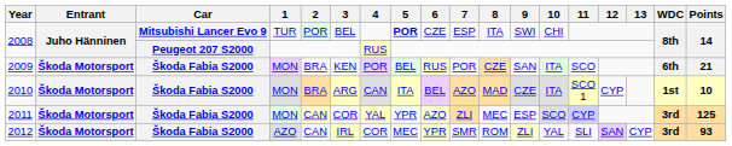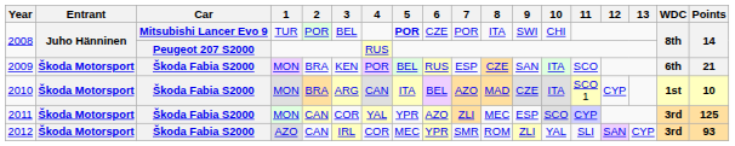2008 / TUR | 7: ESP -> POR
2009 | 7: POR -> ESP
